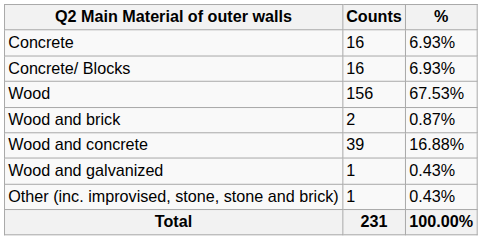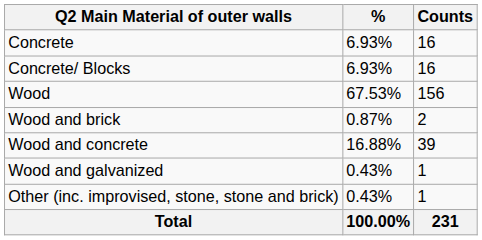columns swapped: Counts <-> %
